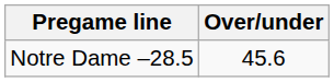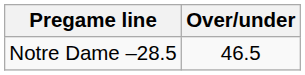Notre Dame –28.5 | Over/under: 45.6 -> 46.5
